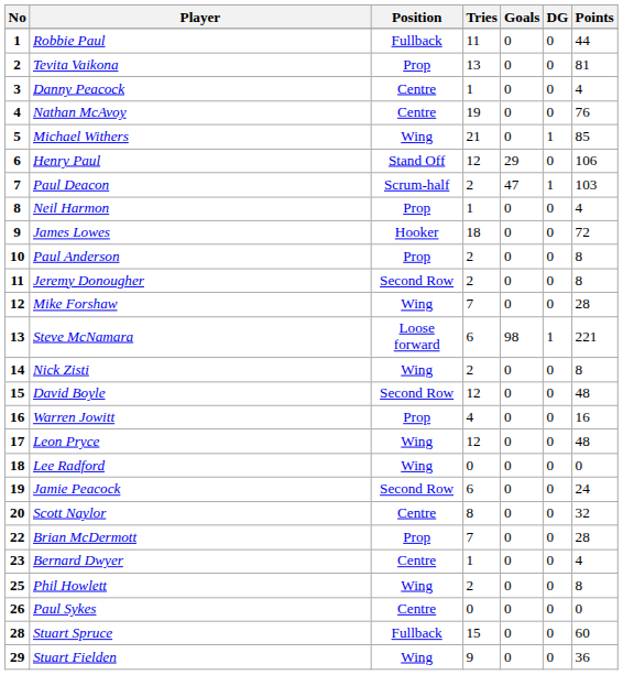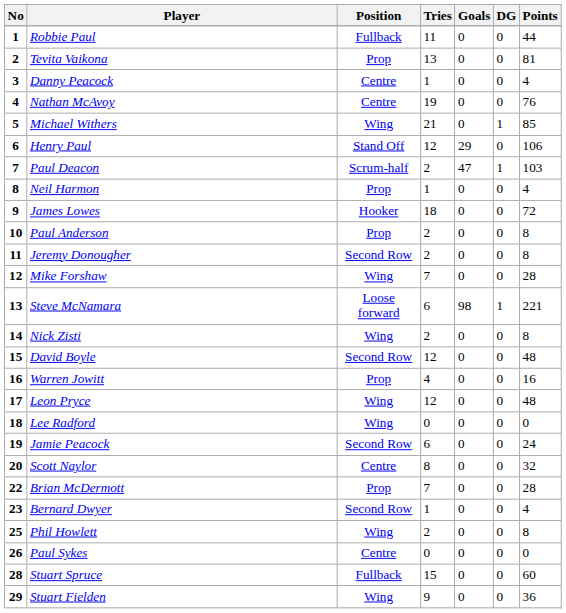Bernard Dwyer | Position: Centre -> Second Row
